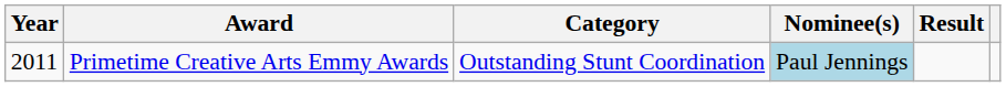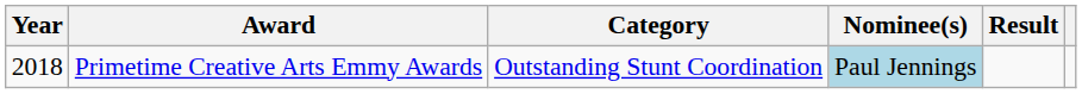Primetime Creative Arts Emmy Awards | Year: 2011 -> 2018
